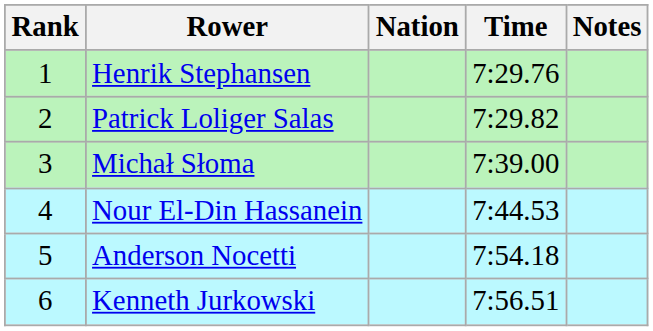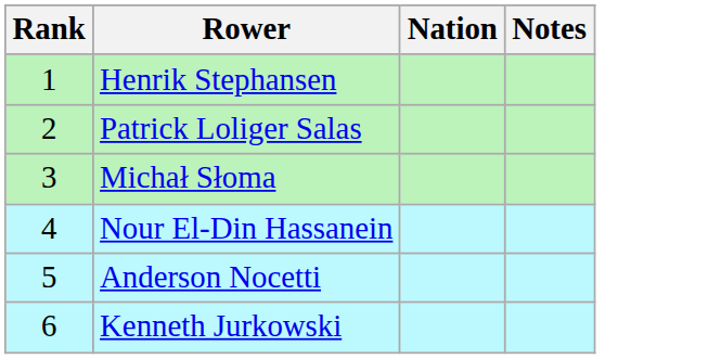- column: Time | 7:29.76 | 7:29.82 | 7:39.00 | 7:44.53 | 7:54.18 | 7:56.51
